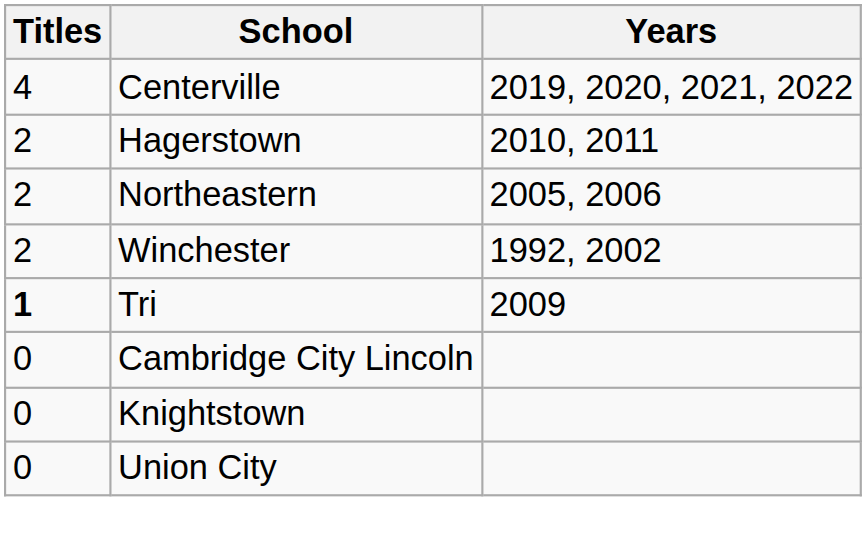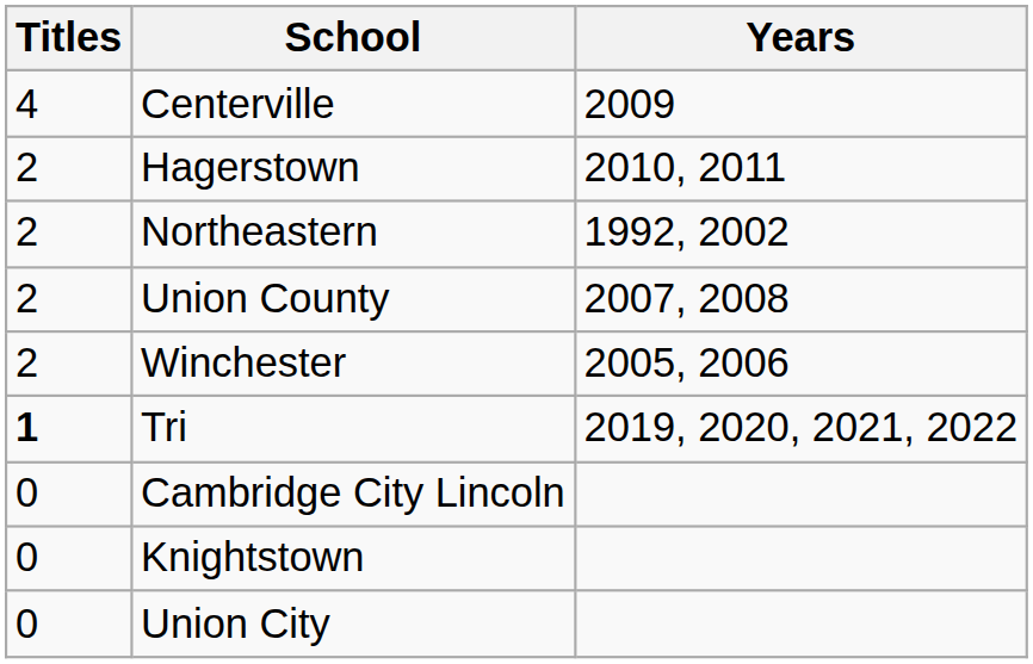Centerville | Years: 2019, 2020, 2021, 2022 -> 2009
Northeastern | Years: 2005, 2006 -> 1992, 2002
+ row: 2 | Union County | 2007, 2008
Winchester | Years: 1992, 2002 -> 2005, 2006
Tri | Years: 2009 -> 2019, 2020, 2021, 2022
